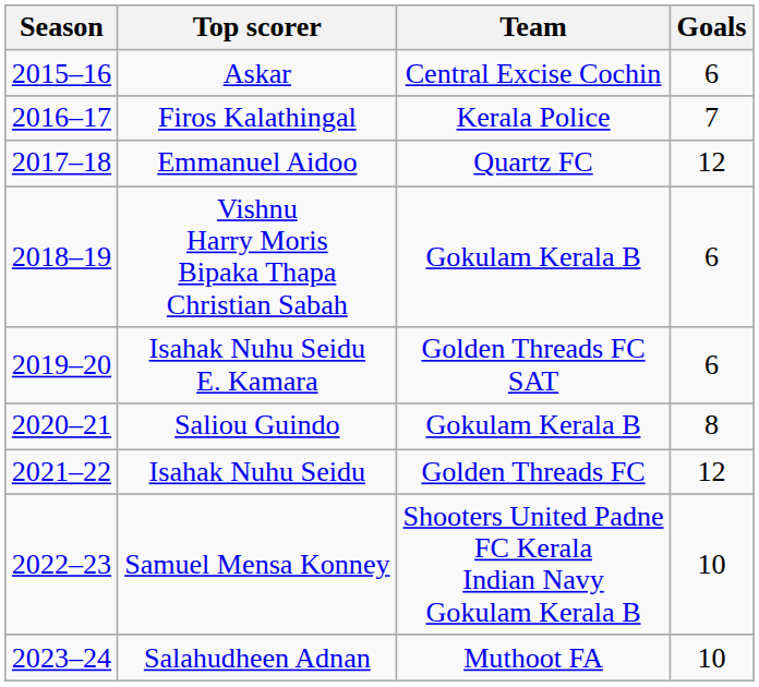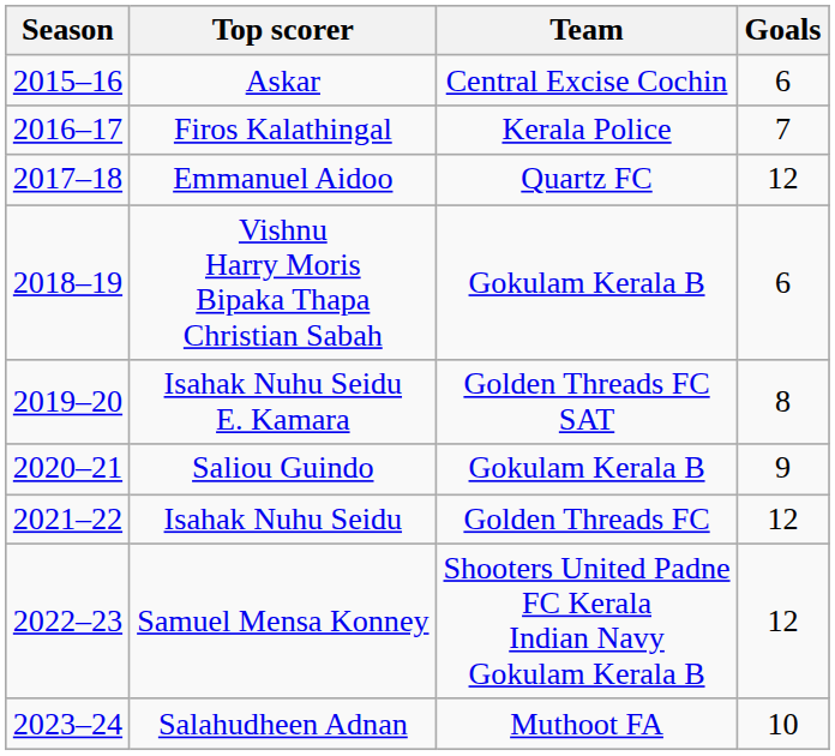Isahak Nuhu Seidu E. Kamara | Goals: 6 -> 8
Saliou Guindo | Goals: 8 -> 9
Samuel Mensa Konney | Goals: 10 -> 12
